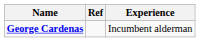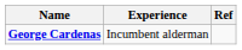columns swapped: Experience <-> Ref
